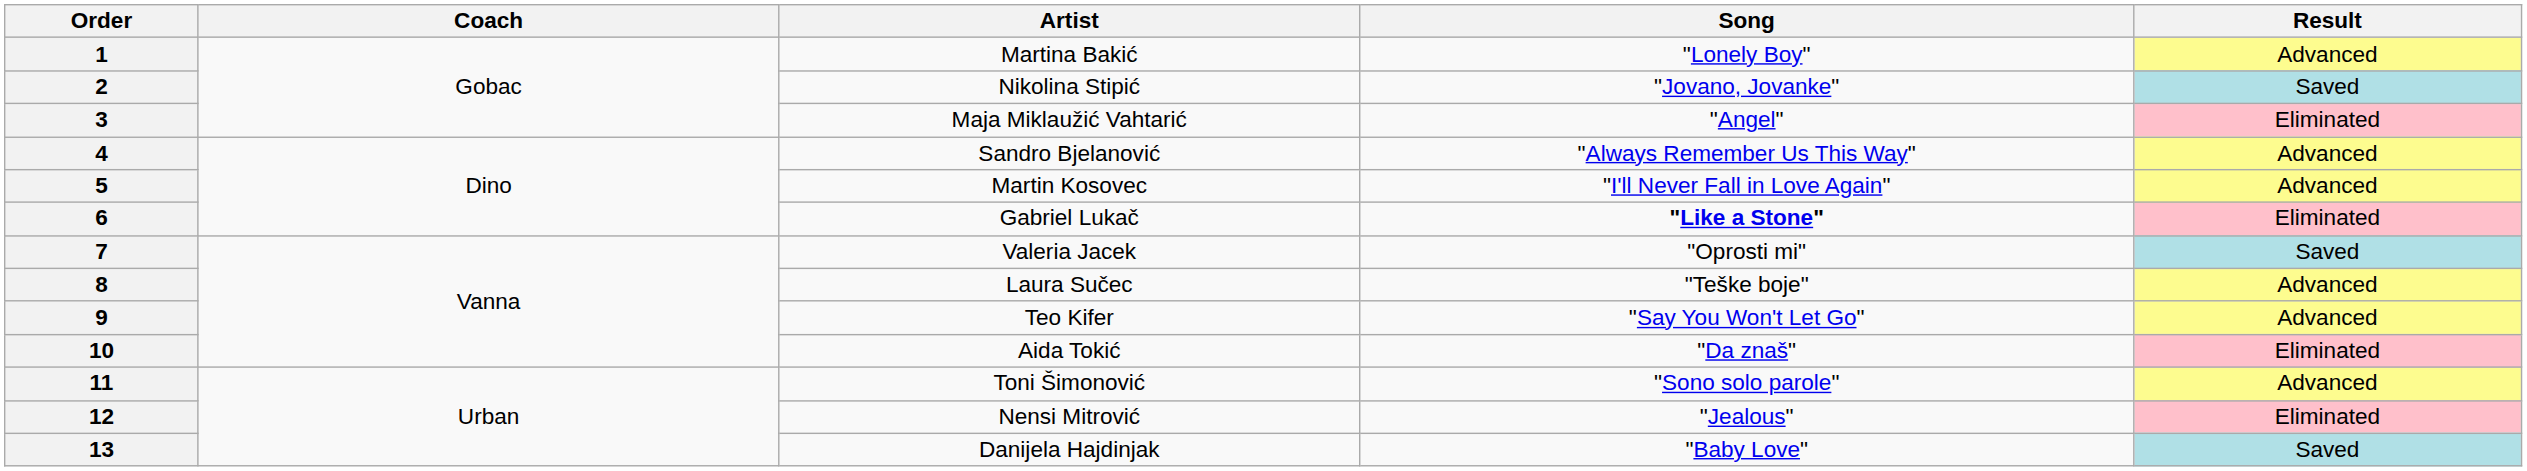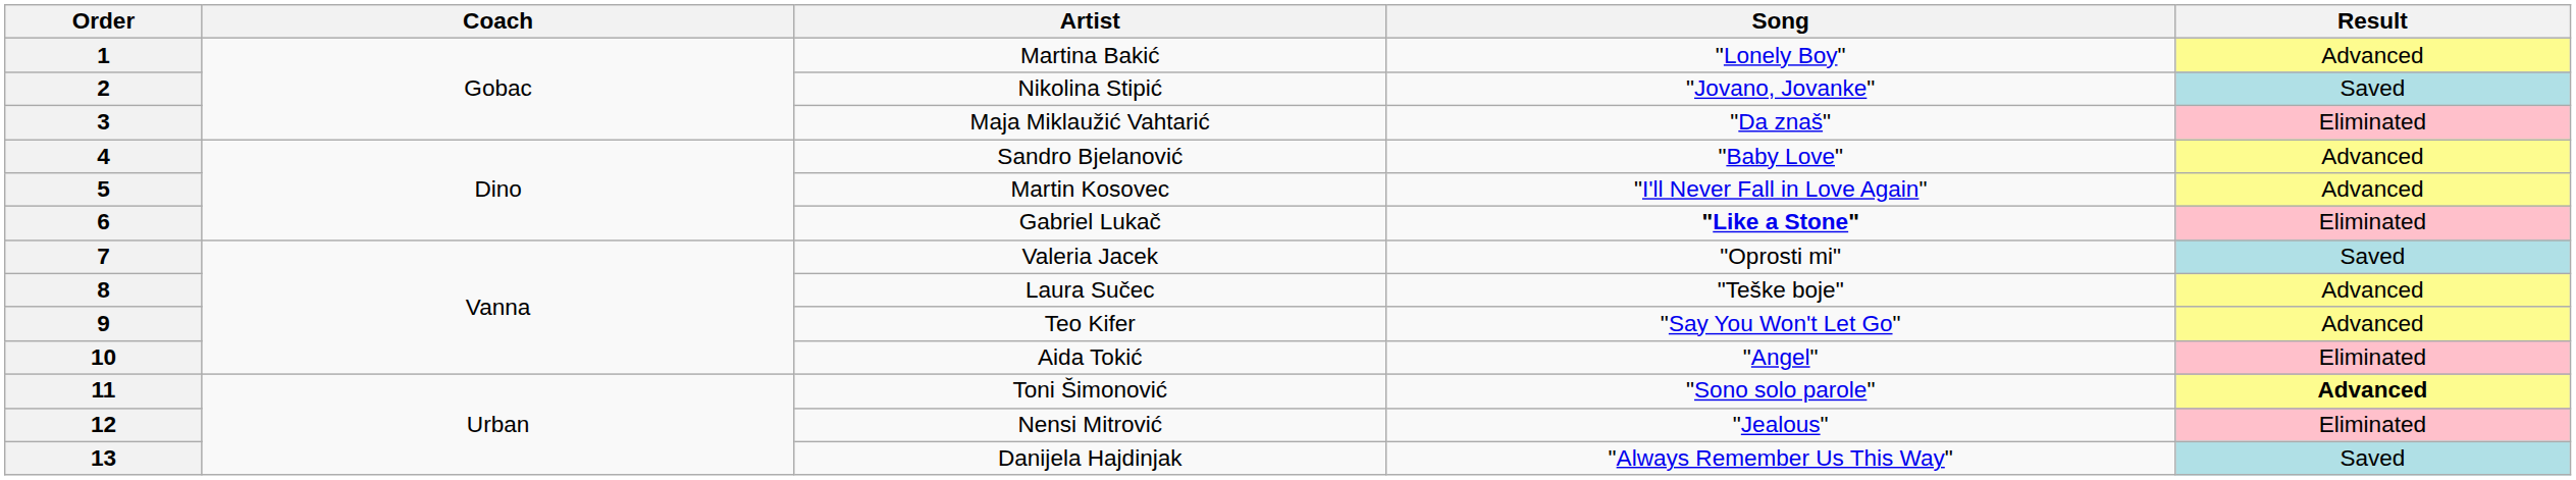3 | Song: "Angel" -> "Da znaš"
4 | Song: "Always Remember Us This Way" -> "Baby Love"
10 | Song: "Da znaš" -> "Angel"
11 | Result: normal -> bold
13 | Song: "Baby Love" -> "Always Remember Us This Way"
